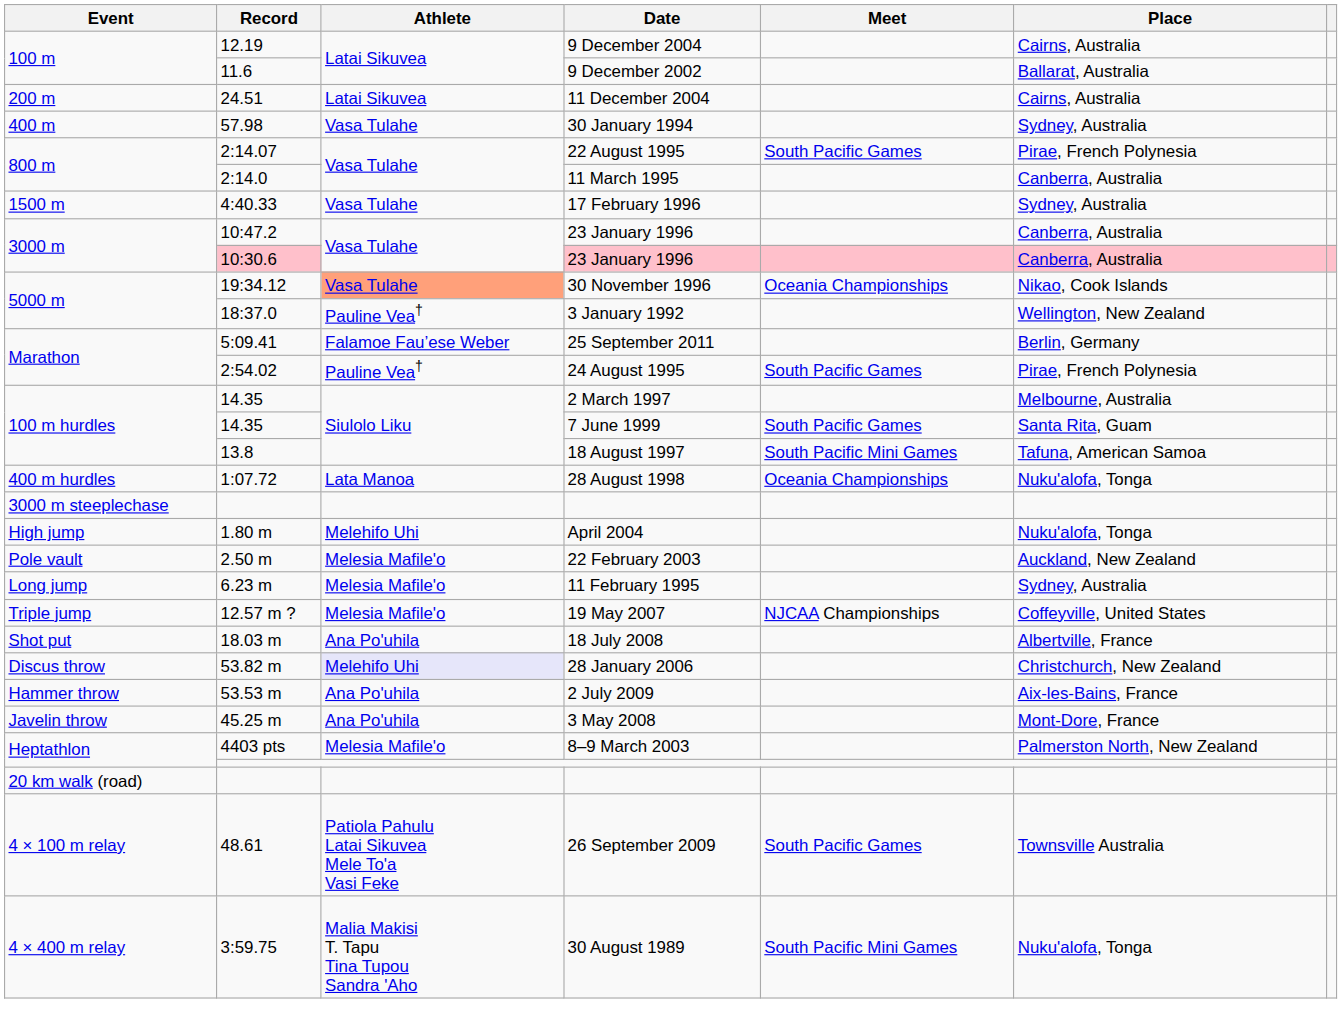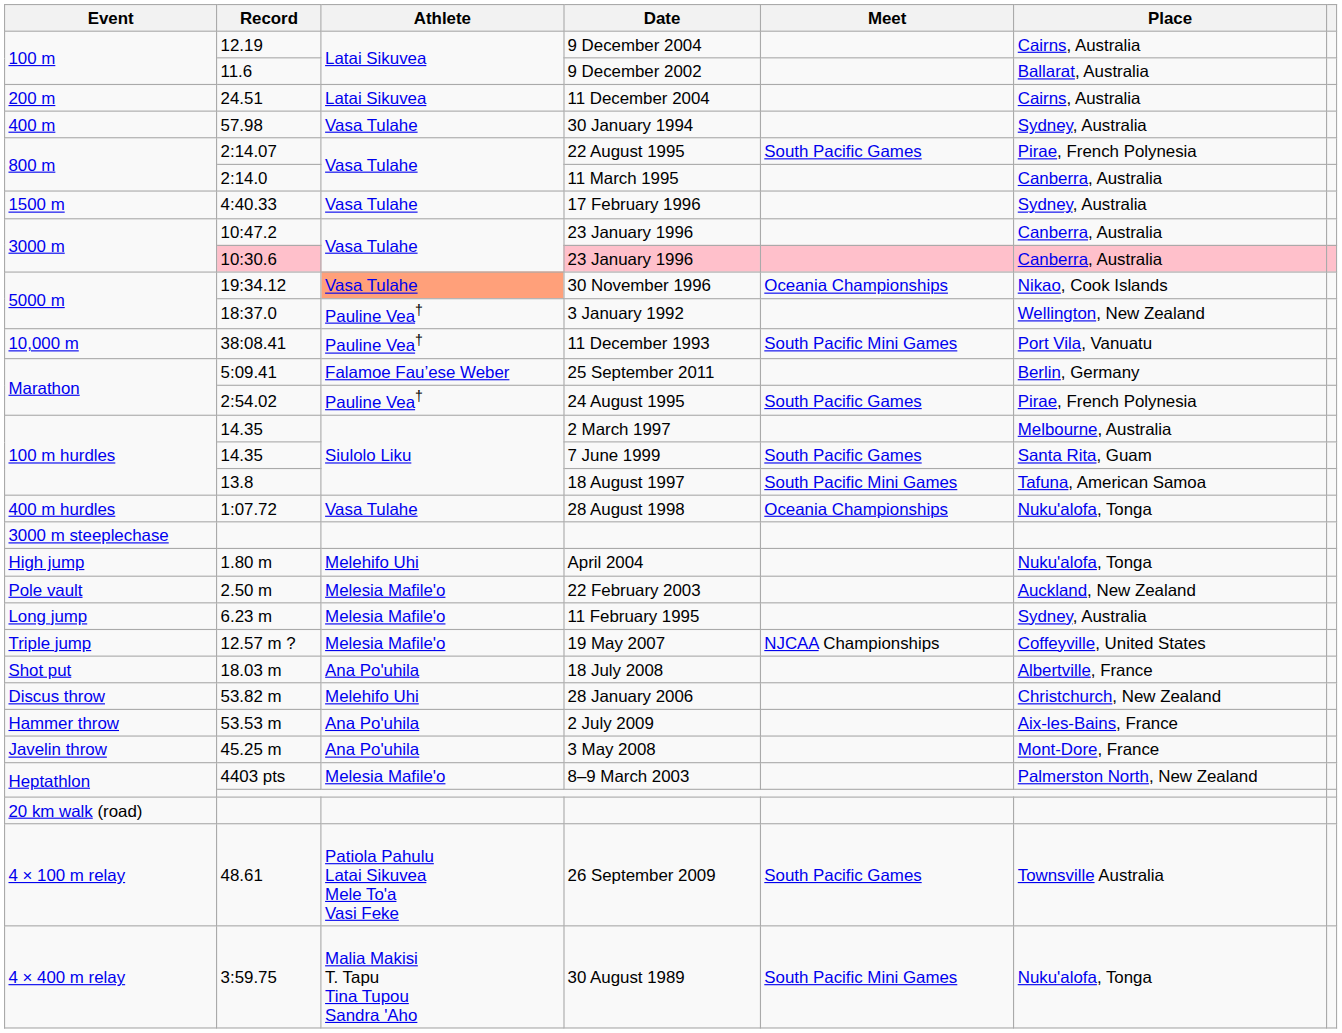+ row: 10,000 m | 38:08.41 | Pauline Vea† | 11 December 1993 | South Pacific Mini Games | Port Vila, Vanuatu
28 August 1998 | Athlete: Lata Manoa -> Vasa Tulahe
28 January 2006 | Athlete: lavender background -> no background
